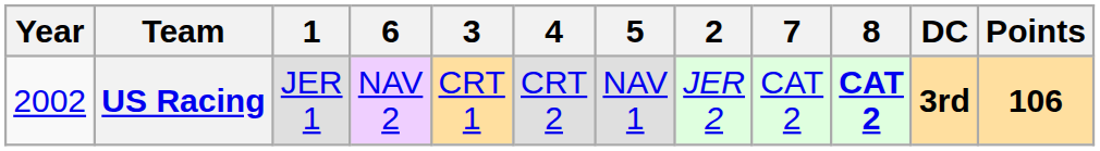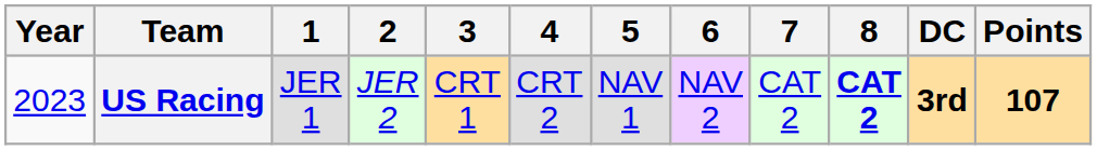columns swapped: 2 <-> 6
US Racing | Year: 2002 -> 2023
US Racing | Points: 106 -> 107
